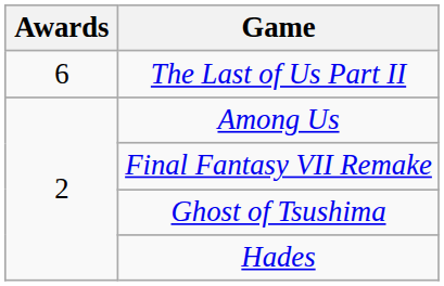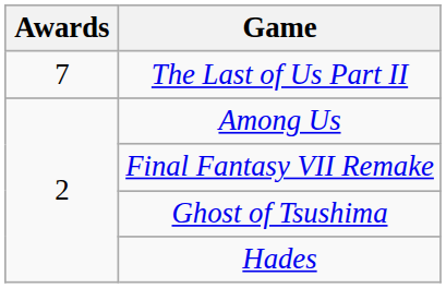The Last of Us Part II | Awards: 6 -> 7
